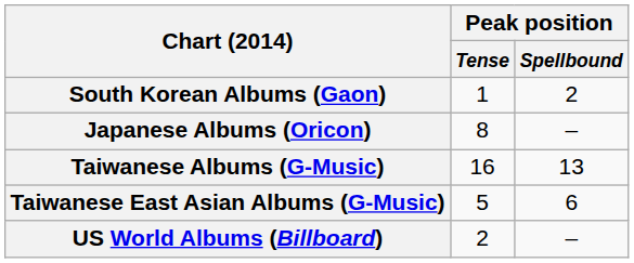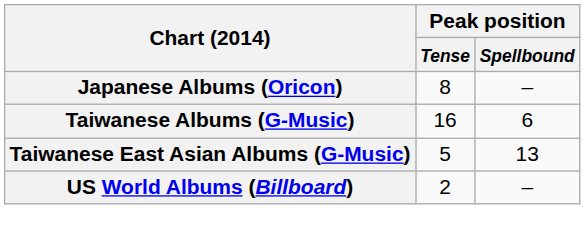- row: South Korean Albums (Gaon) | 1 | 2
Taiwanese Albums (G-Music) | Peak position / Spellbound: 13 -> 6
Taiwanese East Asian Albums (G-Music) | Peak position / Spellbound: 6 -> 13
